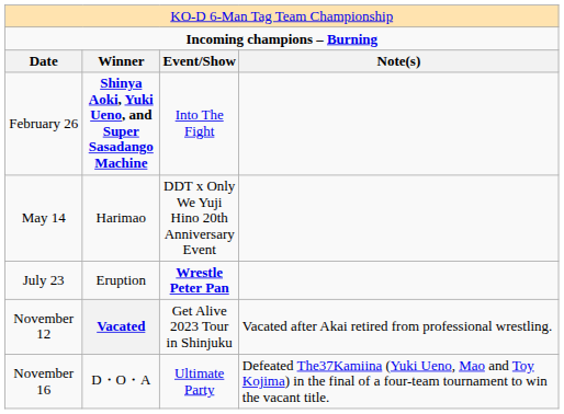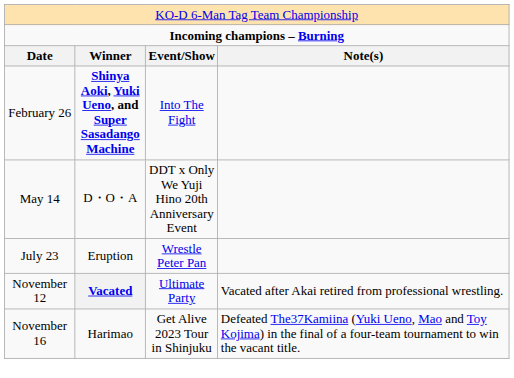May 14 | column 2: Harimao -> D・O・A
July 23 | column 3: bold -> normal
November 12 | column 3: Get Alive 2023 Tour in Shinjuku -> Ultimate Party
November 16 | column 2: D・O・A -> Harimao
November 16 | column 3: Ultimate Party -> Get Alive 2023 Tour in Shinjuku
